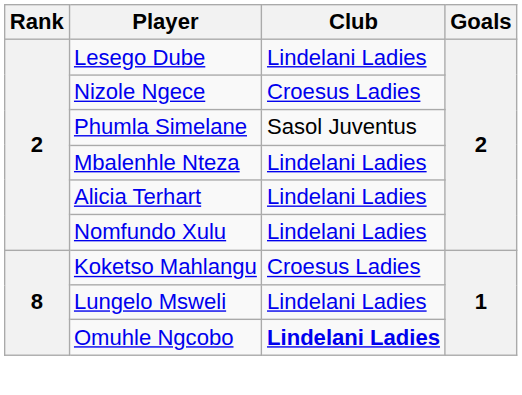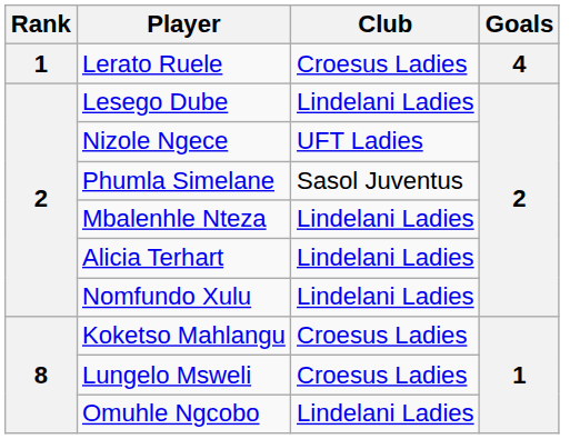+ row: 1 | Lerato Ruele | Croesus Ladies | 4
Nizole Ngece | Club: Croesus Ladies -> UFT Ladies
Lungelo Msweli | Club: Lindelani Ladies -> Croesus Ladies
Omuhle Ngcobo | Club: bold -> normal
